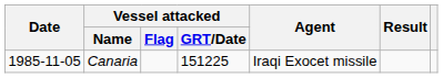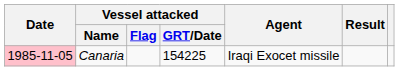Canaria | Date: no background -> pink background
Canaria | Vessel attacked / GRT/Date: 151225 -> 154225
